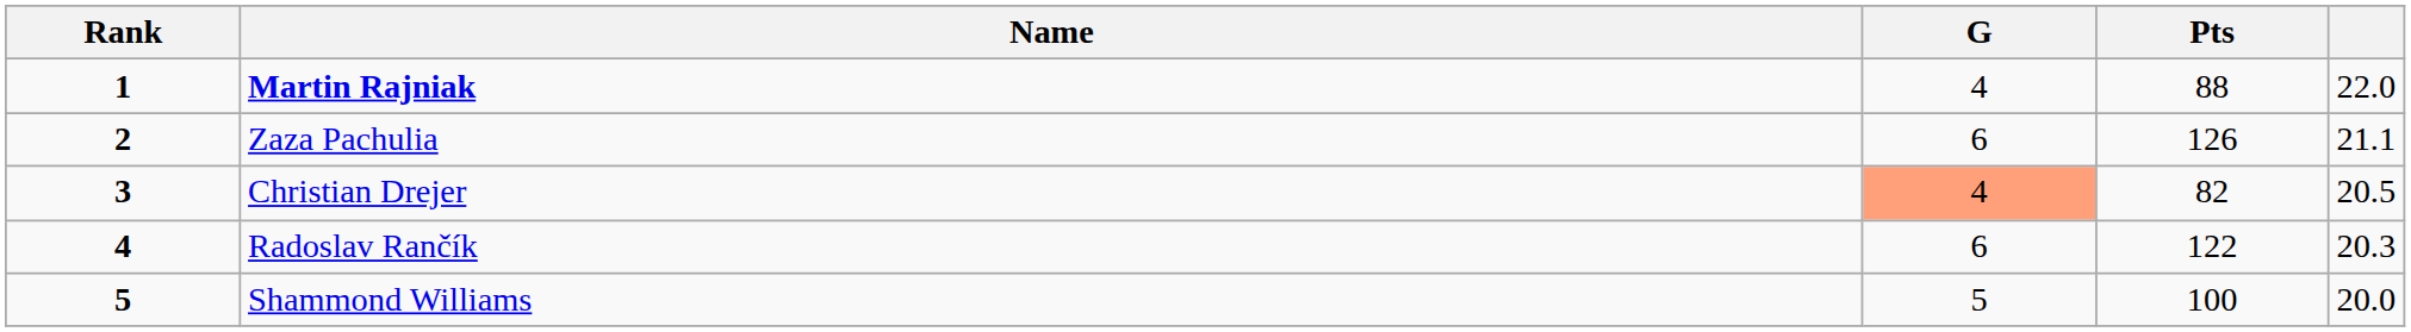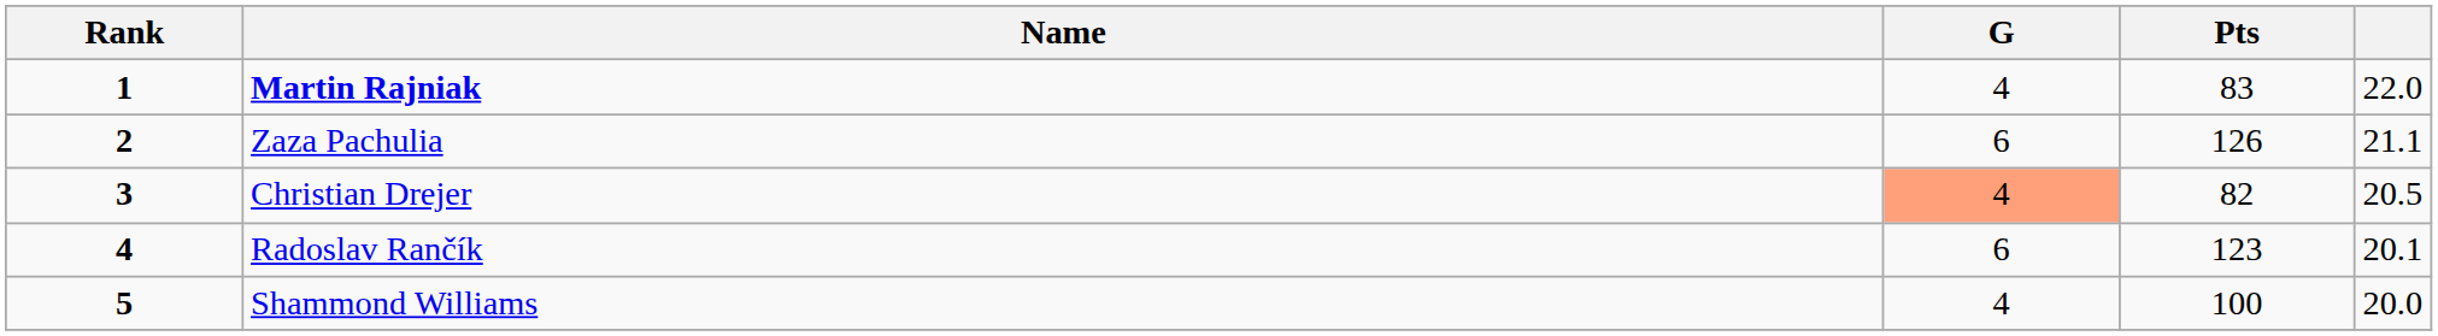Martin Rajniak | Pts: 88 -> 83
Radoslav Rančík | Pts: 122 -> 123
Radoslav Rančík | column 5: 20.3 -> 20.1
Shammond Williams | G: 5 -> 4
